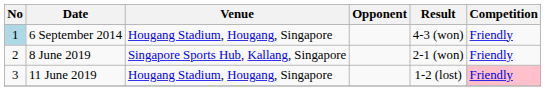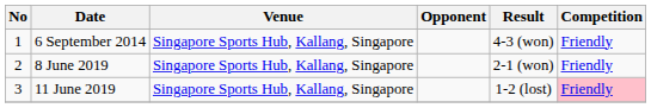6 September 2014 | No: lightblue background -> no background
6 September 2014 | Venue: Hougang Stadium, Hougang, Singapore -> Singapore Sports Hub, Kallang, Singapore
11 June 2019 | Venue: Hougang Stadium, Hougang, Singapore -> Singapore Sports Hub, Kallang, Singapore
